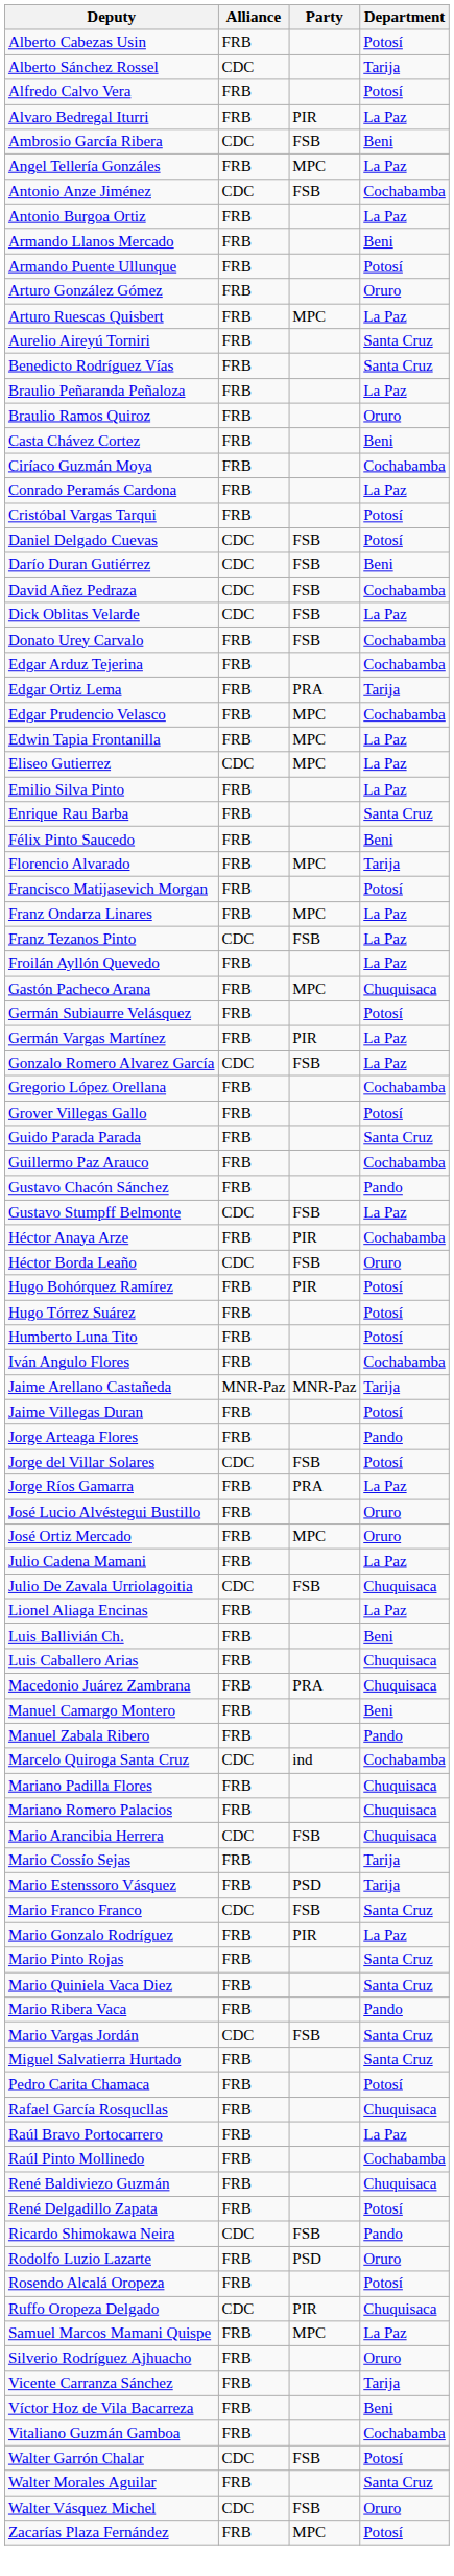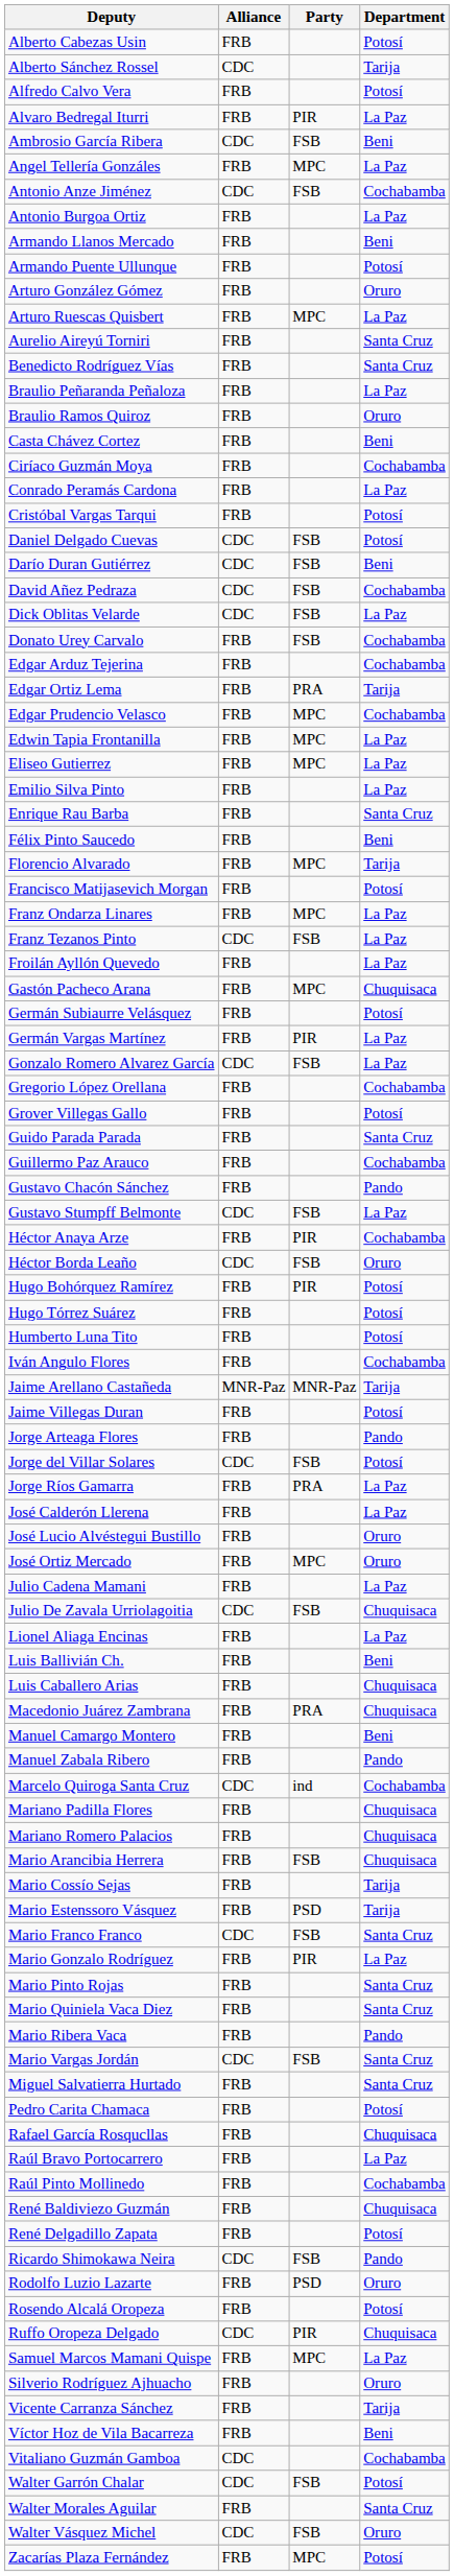Eliseo Gutierrez | Alliance: CDC -> FRB
+ row: José Calderón Llerena | FRB | La Paz
Mario Arancibia Herrera | Alliance: CDC -> FRB
Vitaliano Guzmán Gamboa | Alliance: FRB -> CDC
